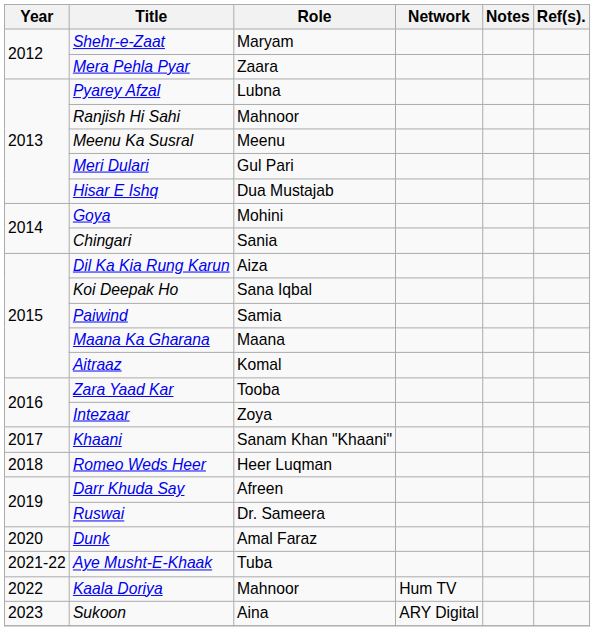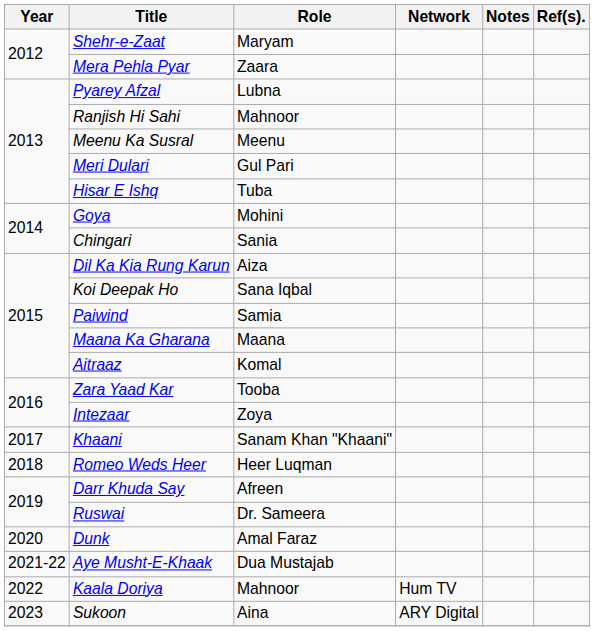Hisar E Ishq | Role: Dua Mustajab -> Tuba
Aye Musht-E-Khaak | Role: Tuba -> Dua Mustajab
